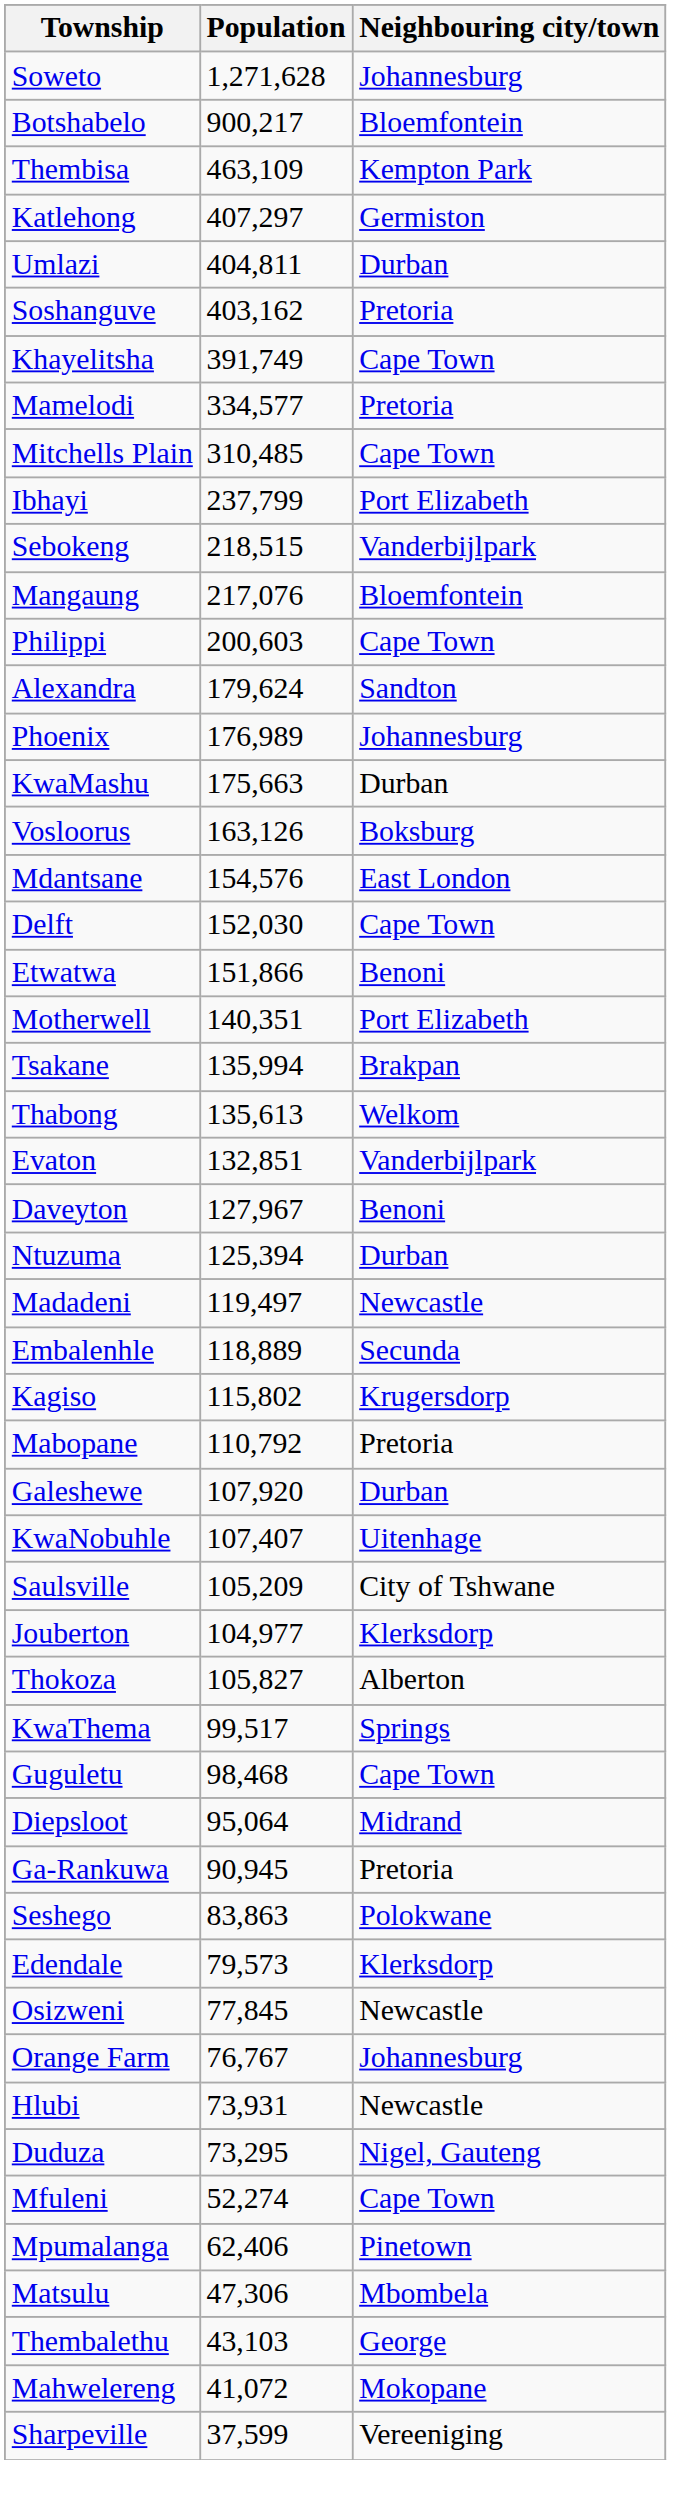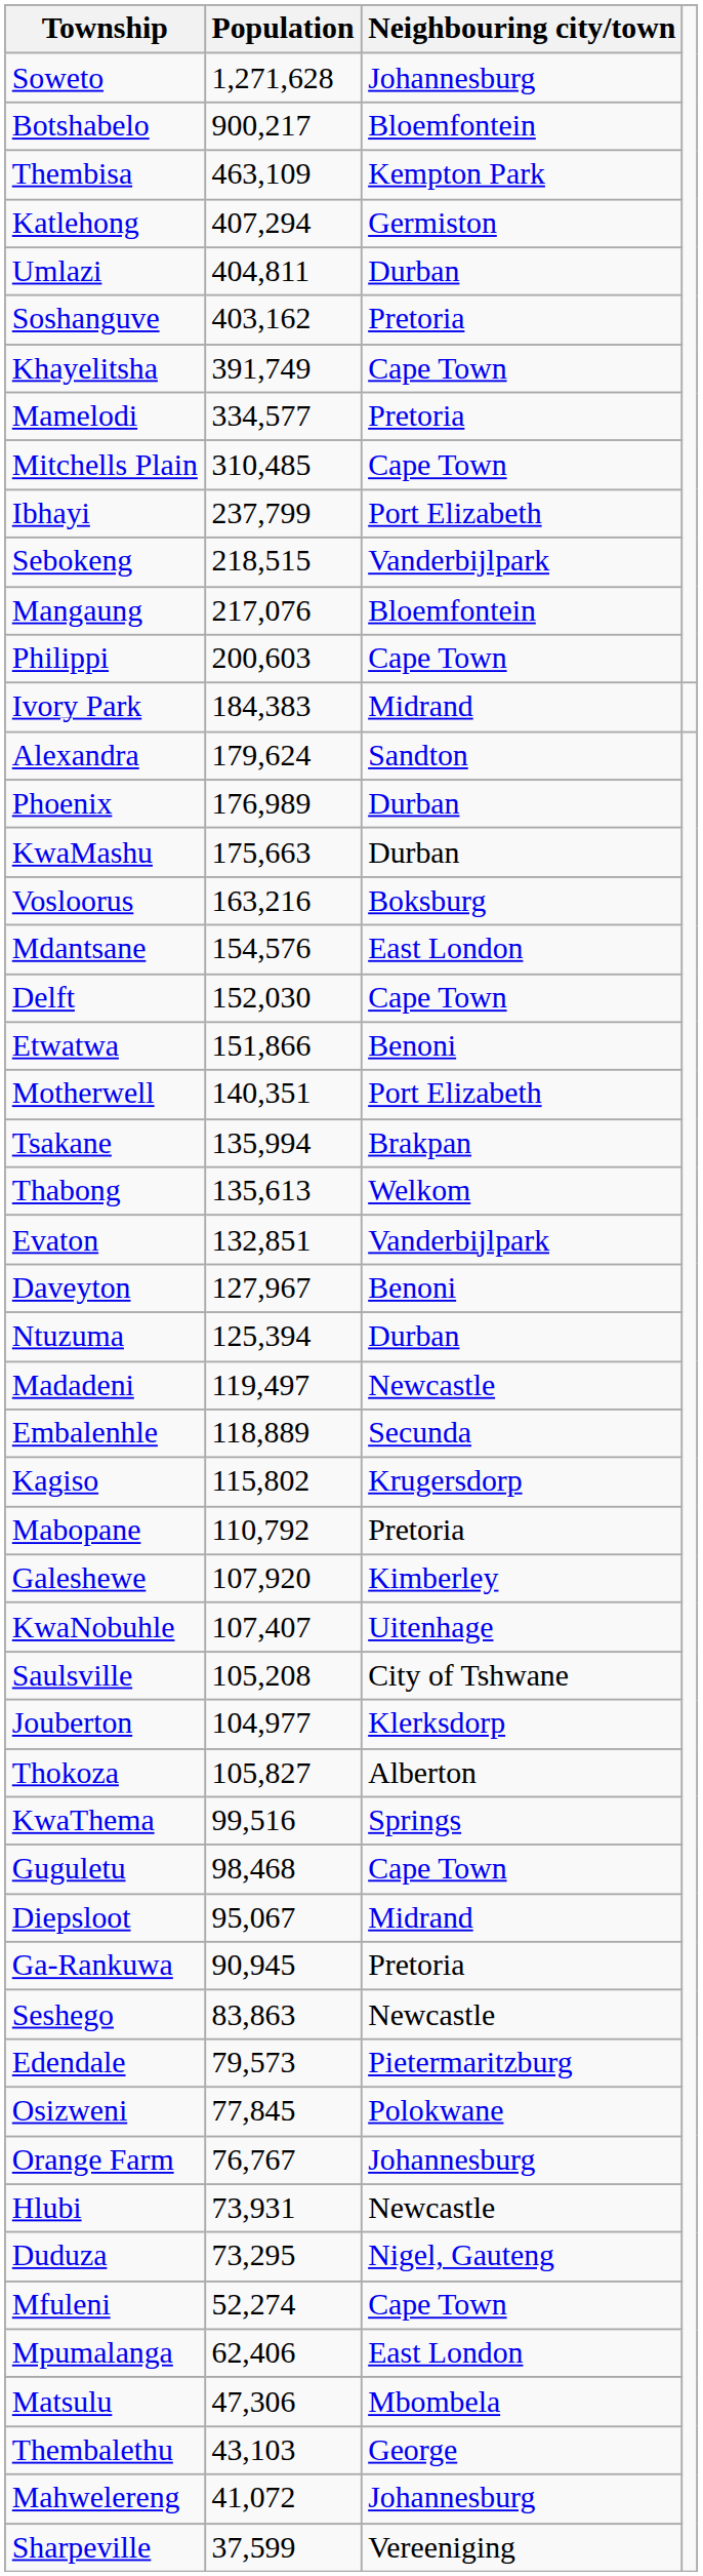Katlehong | Population: 407,297 -> 407,294
+ row: Ivory Park | 184,383 | Midrand
Phoenix | Neighbouring city/town: Johannesburg -> Durban
Vosloorus | Population: 163,126 -> 163,216
Galeshewe | Neighbouring city/town: Durban -> Kimberley
Saulsville | Population: 105,209 -> 105,208
KwaThema | Population: 99,517 -> 99,516
Diepsloot | Population: 95,064 -> 95,067
Seshego | Neighbouring city/town: Polokwane -> Newcastle
Edendale | Neighbouring city/town: Klerksdorp -> Pietermaritzburg
Osizweni | Neighbouring city/town: Newcastle -> Polokwane
Mpumalanga | Neighbouring city/town: Pinetown -> East London
Mahwelereng | Neighbouring city/town: Mokopane -> Johannesburg
